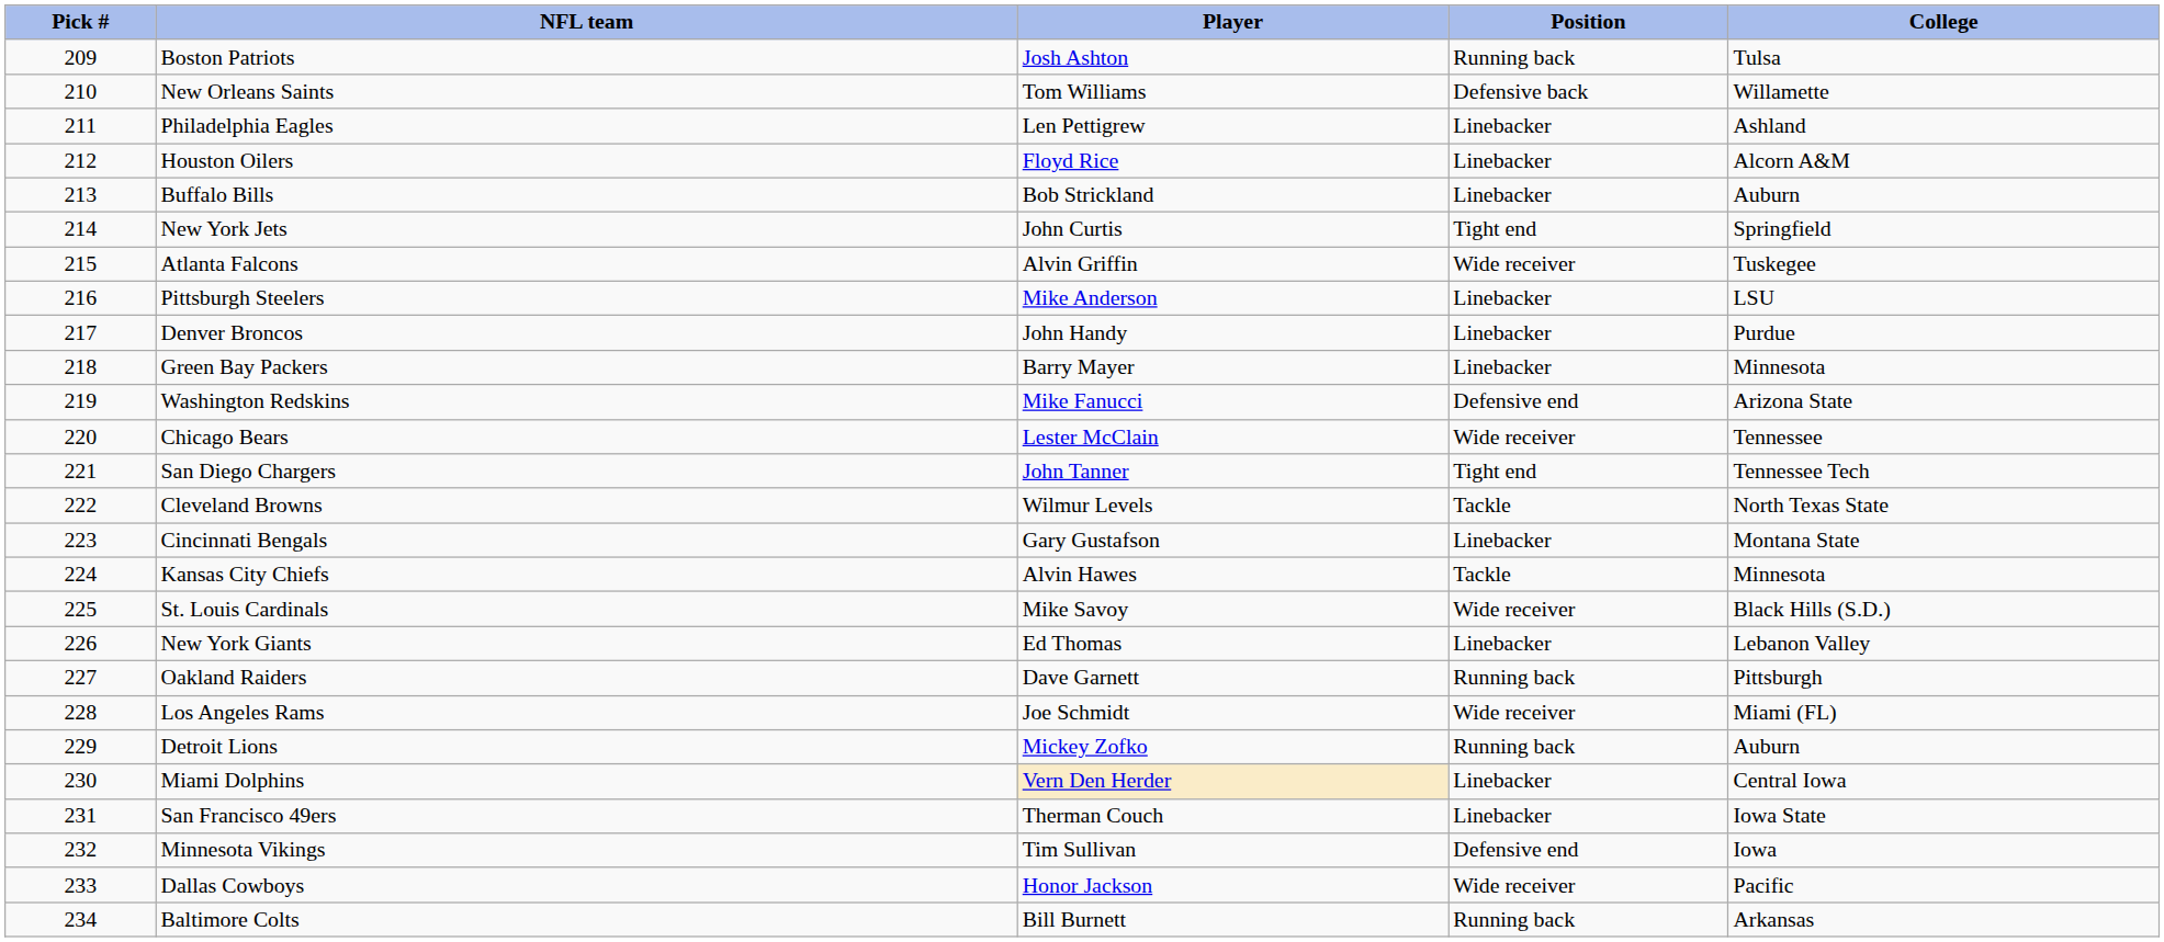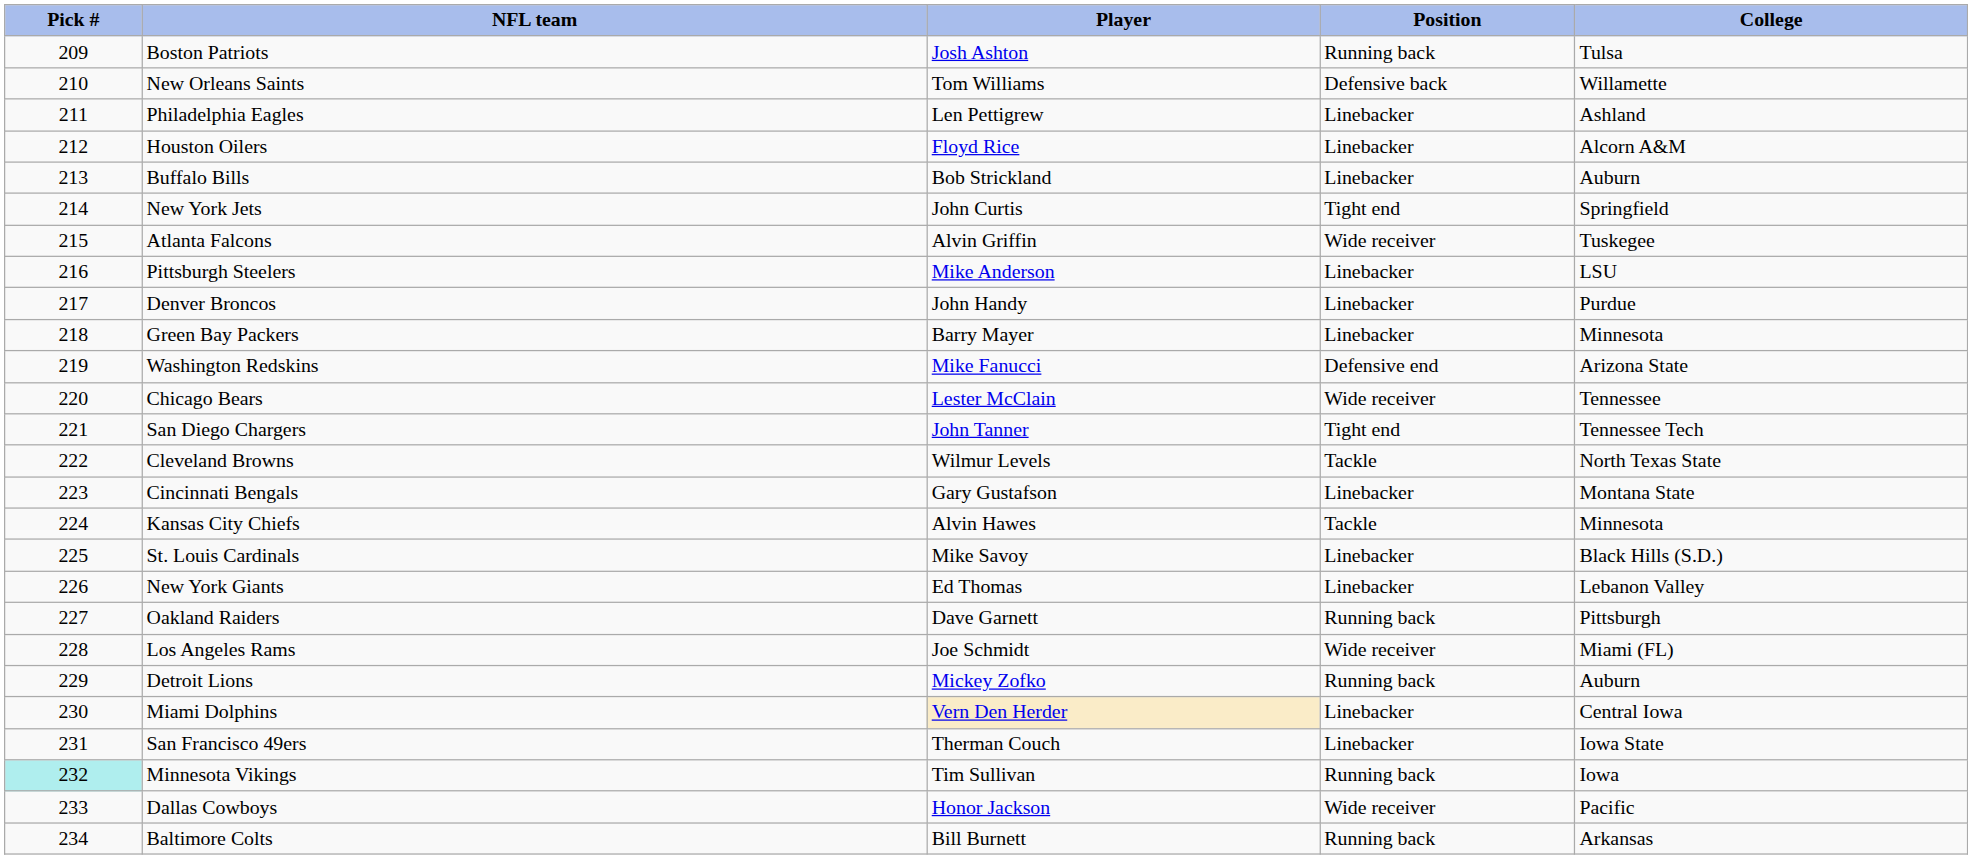St. Louis Cardinals | Position: Wide receiver -> Linebacker
Minnesota Vikings | Pick #: no background -> paleturquoise background
Minnesota Vikings | Position: Defensive end -> Running back
